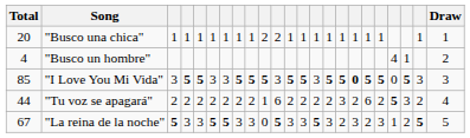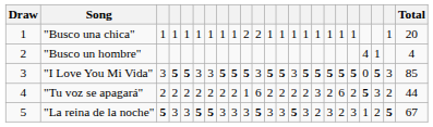columns swapped: Draw <-> Total
"I Love You Mi Vida" | column 17: 0 -> 5
"La reina de la noche" | column 10: 0 -> 3
